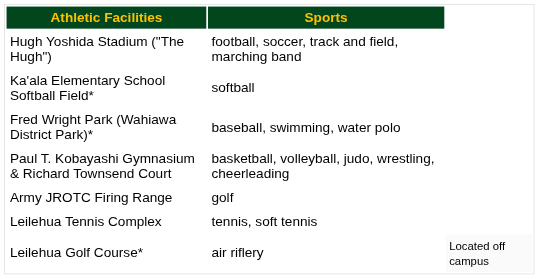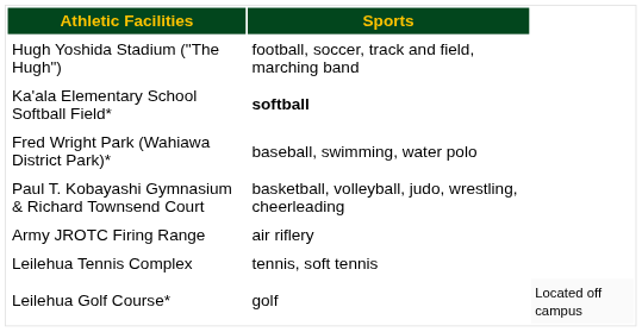Ka'ala Elementary School Softball Field* | Sports: normal -> bold
Army JROTC Firing Range | Sports: golf -> air riflery
Leilehua Golf Course* | Sports: air riflery -> golf
